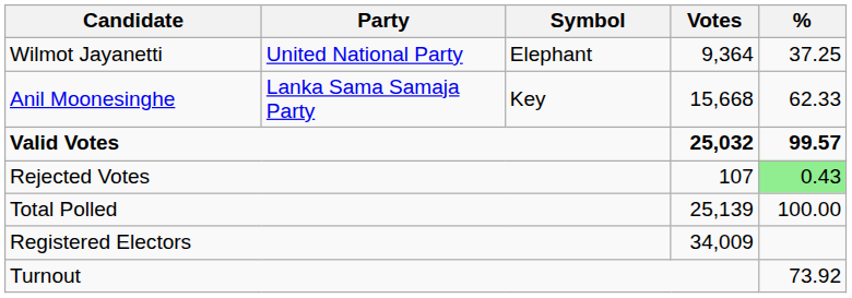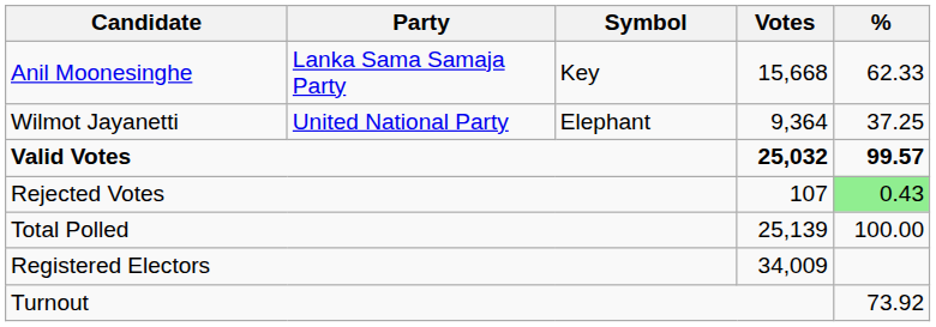rows swapped: Anil Moonesinghe <-> Wilmot Jayanetti
